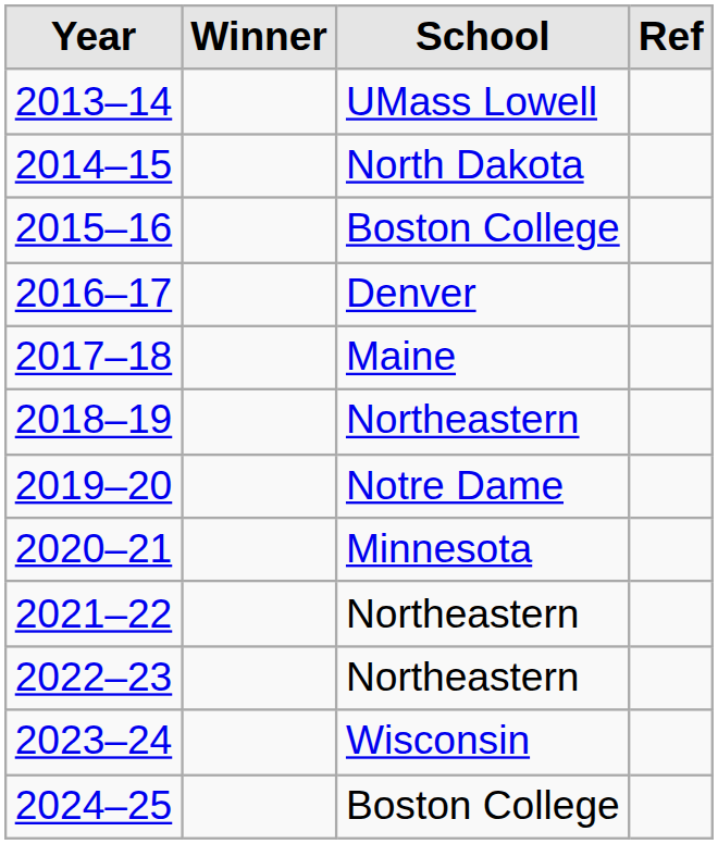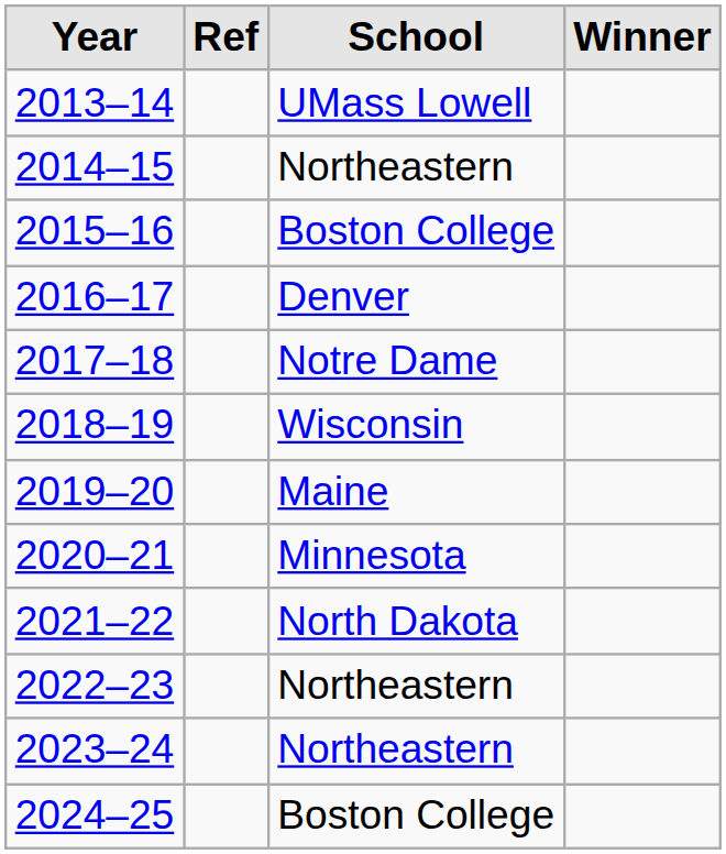columns swapped: Winner <-> Ref
2014–15 | School: North Dakota -> Northeastern
2017–18 | School: Maine -> Notre Dame
2018–19 | School: Northeastern -> Wisconsin
2019–20 | School: Notre Dame -> Maine
2021–22 | School: Northeastern -> North Dakota
2023–24 | School: Wisconsin -> Northeastern
